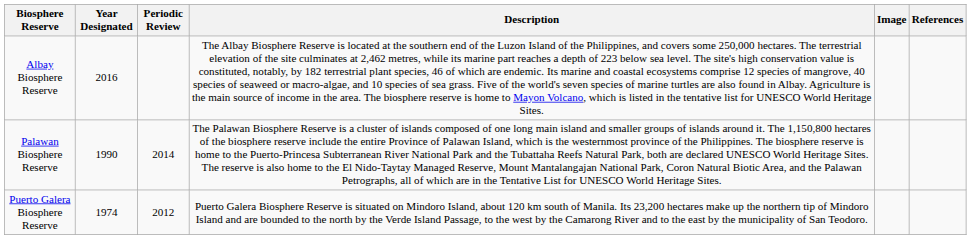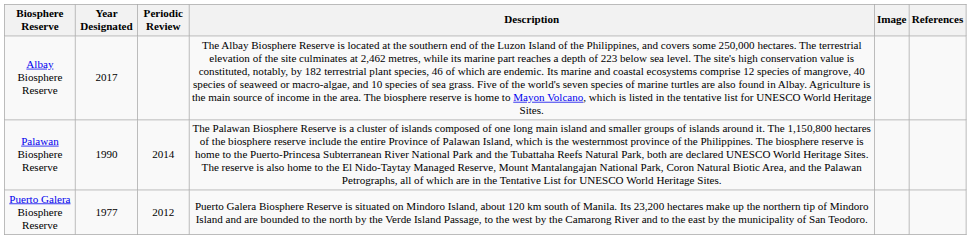Albay Biosphere Reserve | Year Designated: 2016 -> 2017
Puerto Galera Biosphere Reserve | Year Designated: 1974 -> 1977
